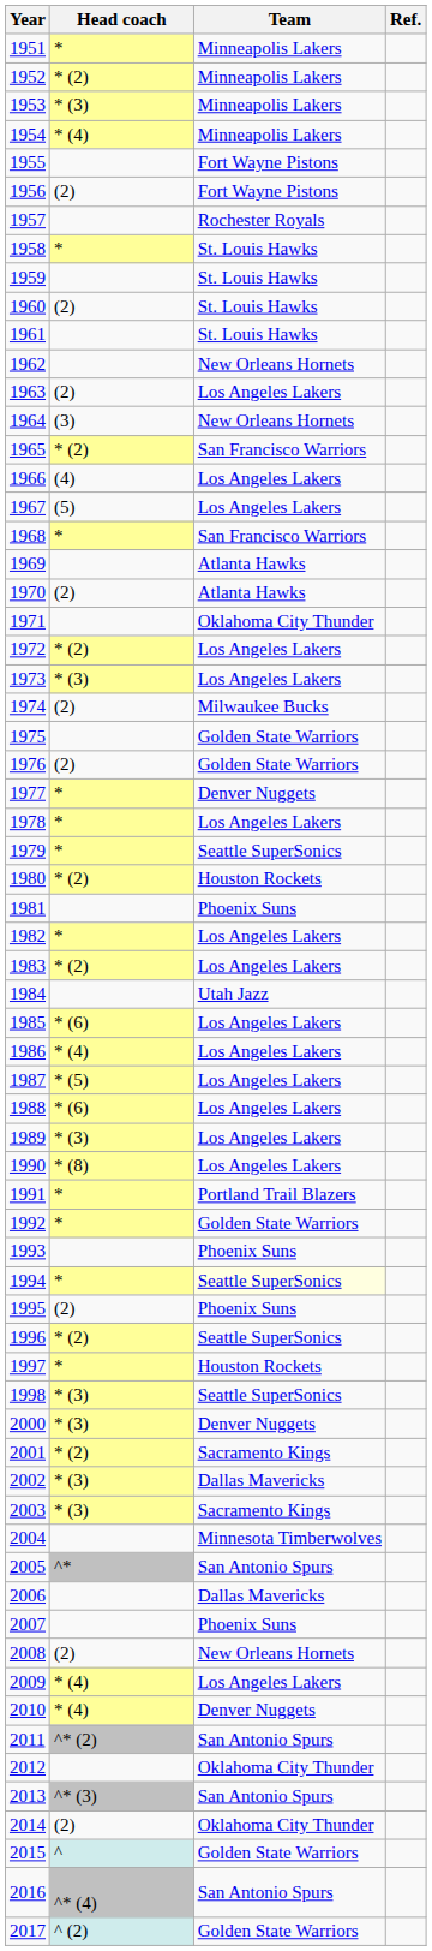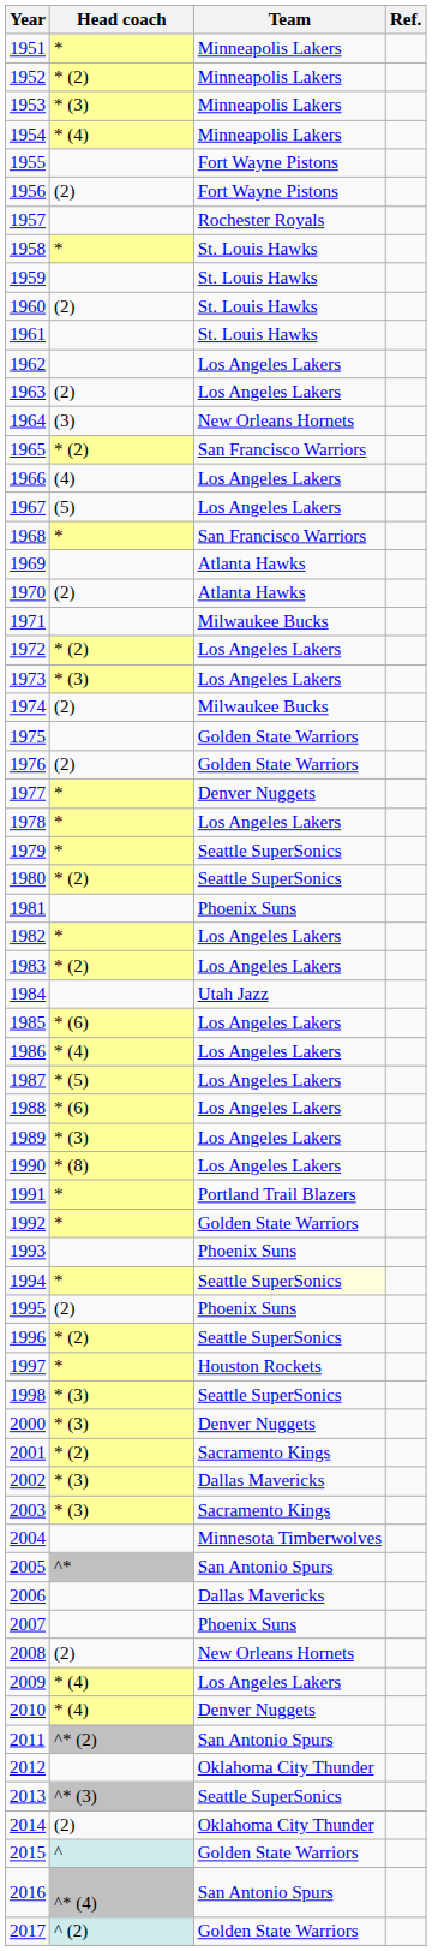1962 | Team: New Orleans Hornets -> Los Angeles Lakers
1971 | Team: Oklahoma City Thunder -> Milwaukee Bucks
1980 | Team: Houston Rockets -> Seattle SuperSonics
2013 | Team: San Antonio Spurs -> Seattle SuperSonics
